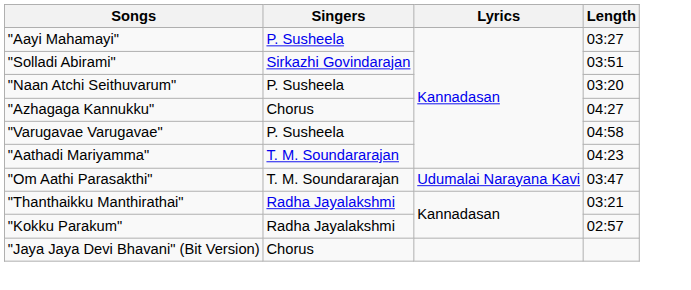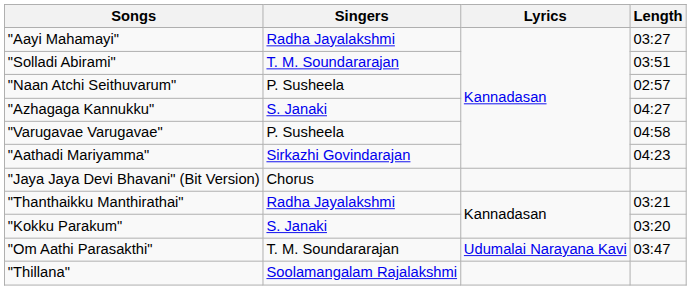"Aayi Mahamayi" | Singers: P. Susheela -> Radha Jayalakshmi
"Solladi Abirami" | Singers: Sirkazhi Govindarajan -> T. M. Soundararajan
"Naan Atchi Seithuvarum" | Length: 03:20 -> 02:57
"Azhagaga Kannukku" | Singers: Chorus -> S. Janaki
"Aathadi Mariyamma" | Singers: T. M. Soundararajan -> Sirkazhi Govindarajan
rows swapped: "Om Aathi Parasakthi" <-> "Jaya Jaya Devi Bhavani" (Bit Version)
"Kokku Parakum" | Singers: Radha Jayalakshmi -> S. Janaki
"Kokku Parakum" | Length: 02:57 -> 03:20
+ row: "Thillana" | Soolamangalam Rajalakshmi
